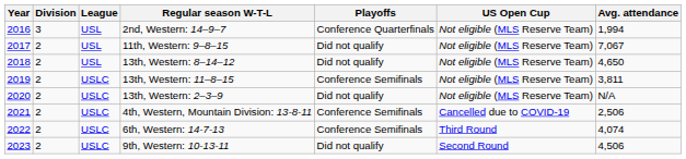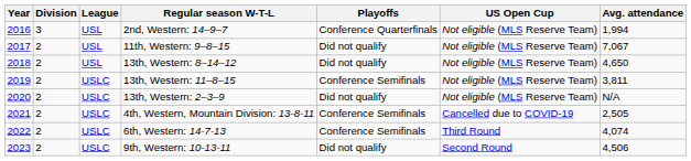4th, Western, Mountain Division: 13-8-11 | Avg. attendance: 2,506 -> 2,505
